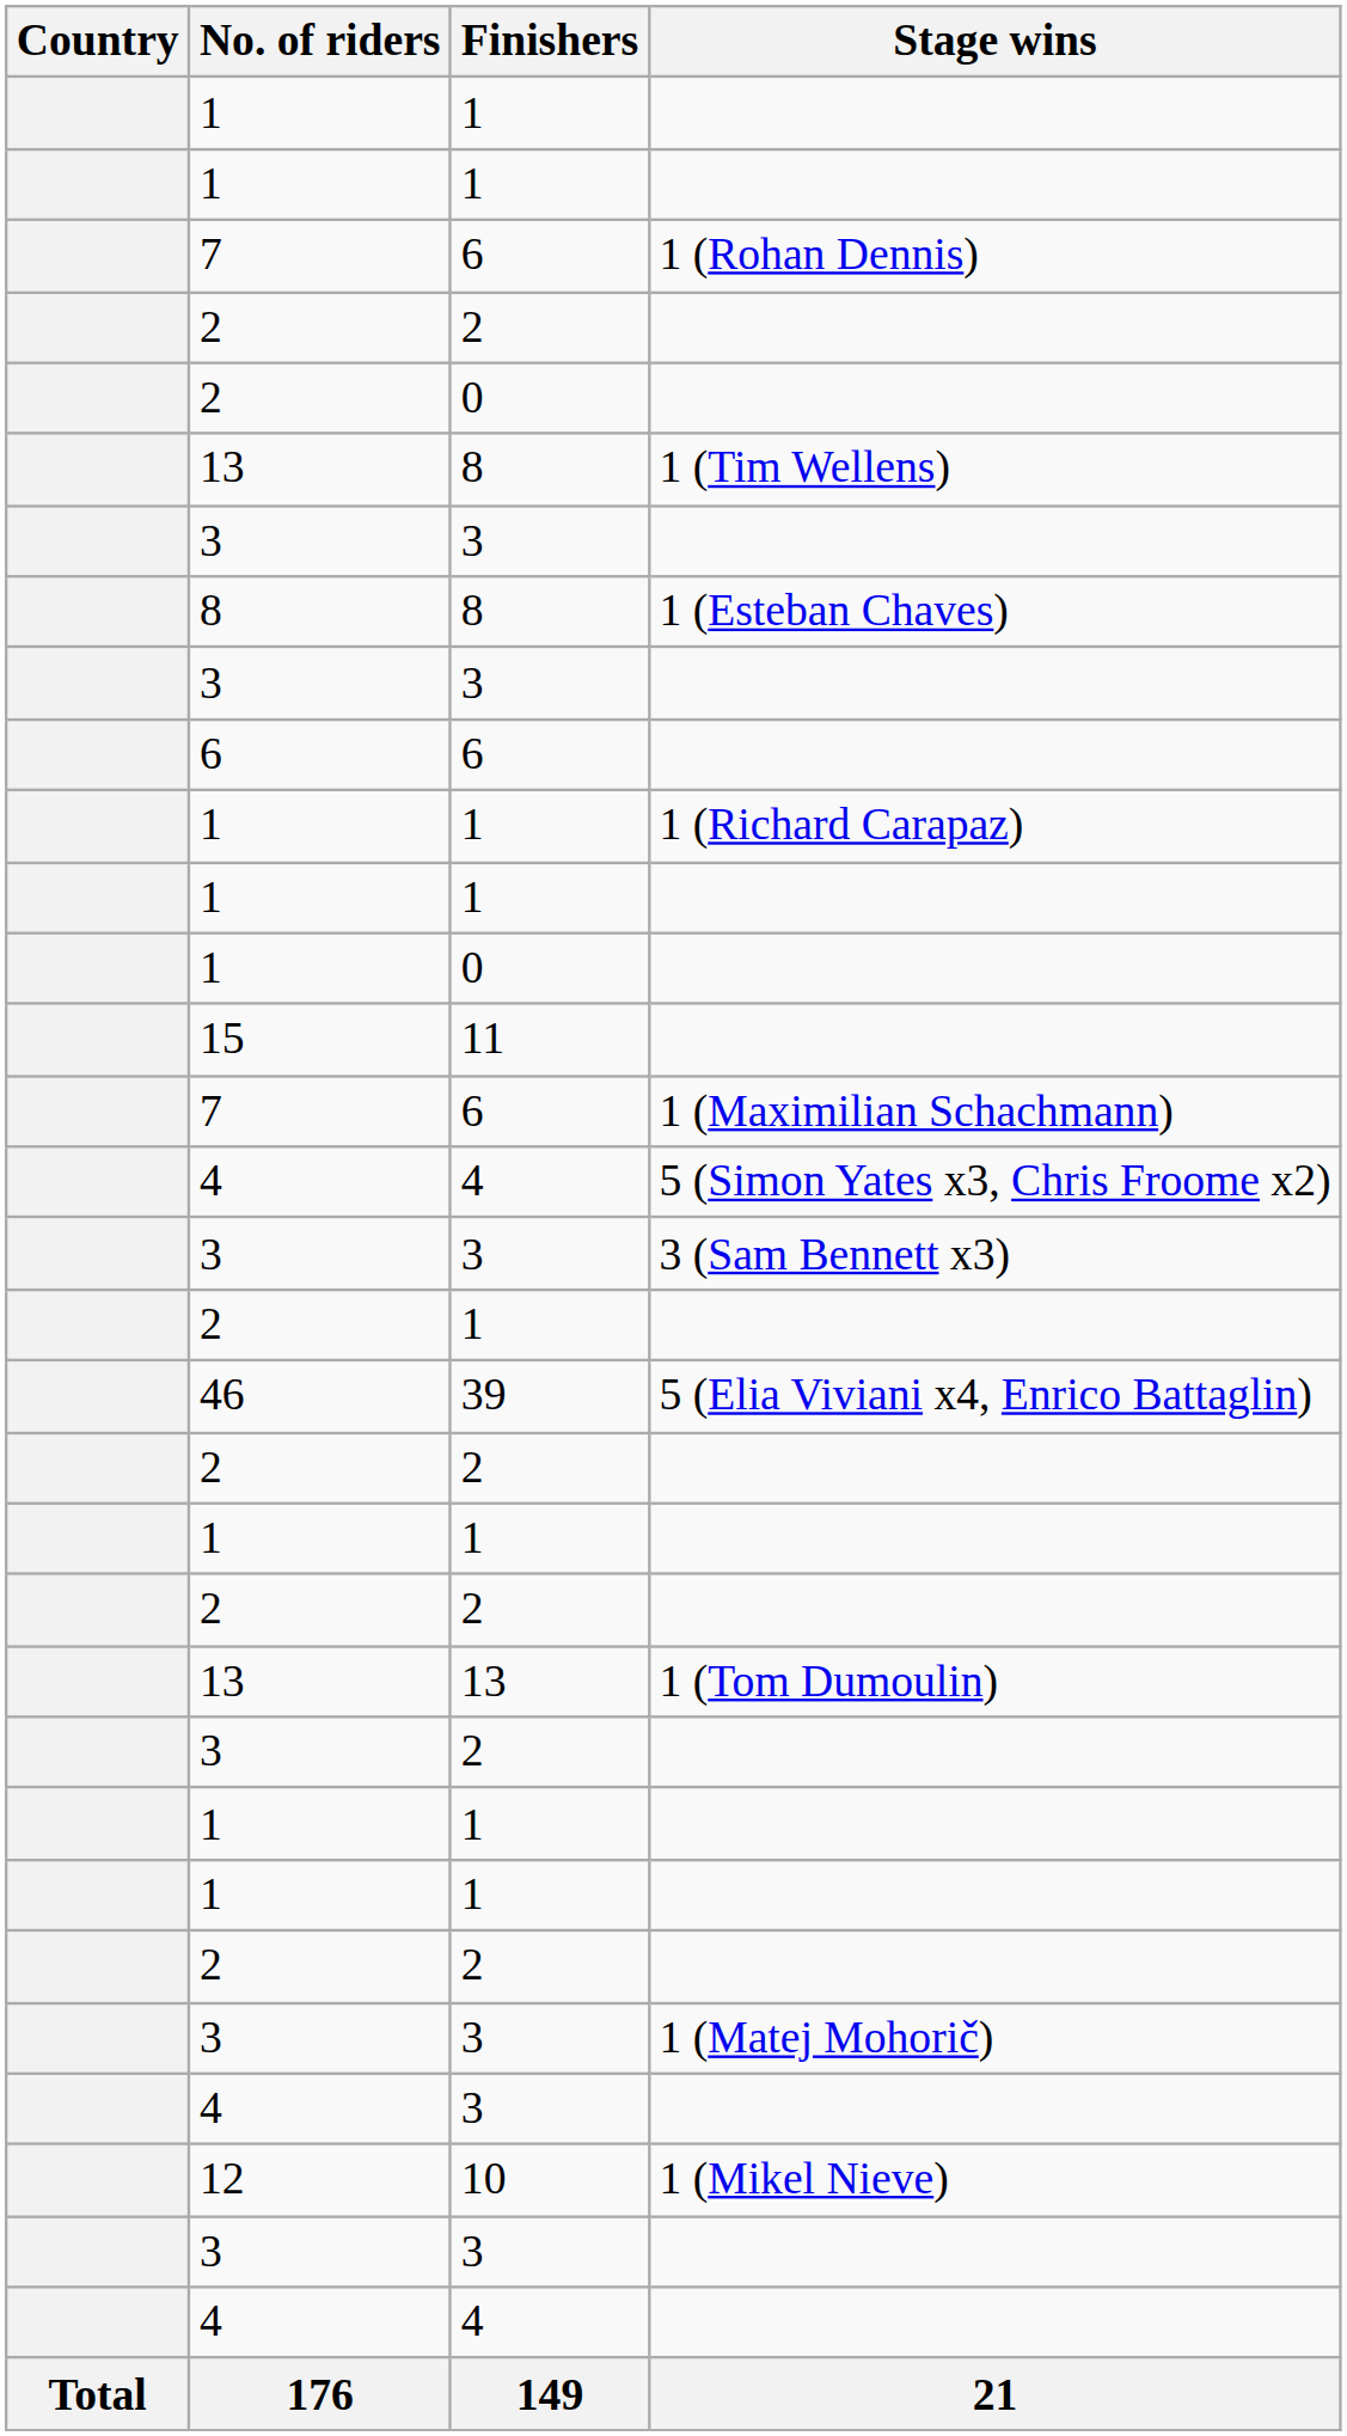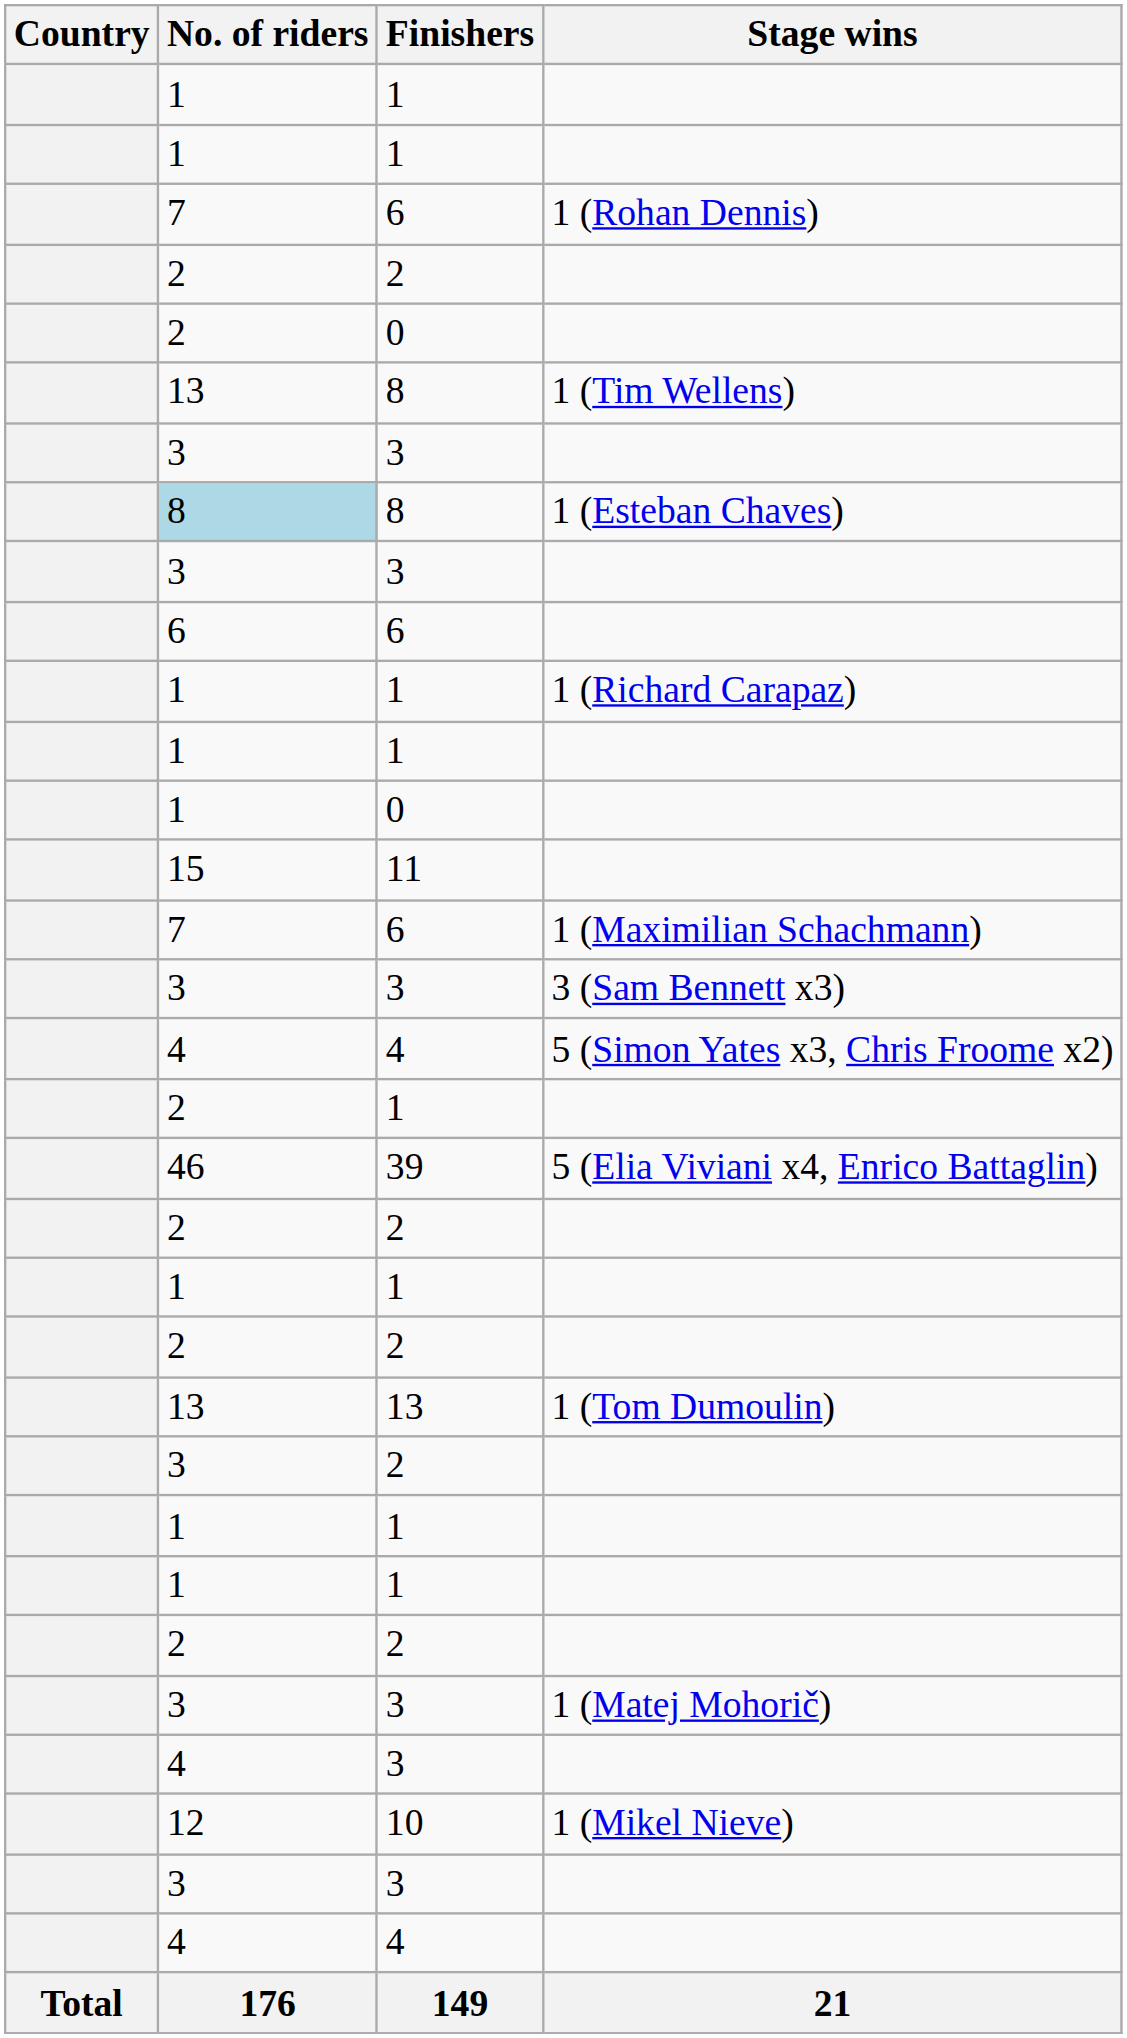1 (Esteban Chaves) | No. of riders: no background -> lightblue background
rows swapped: 5 (Simon Yates x3, Chris Froome x2) <-> 3 (Sam Bennett x3)
